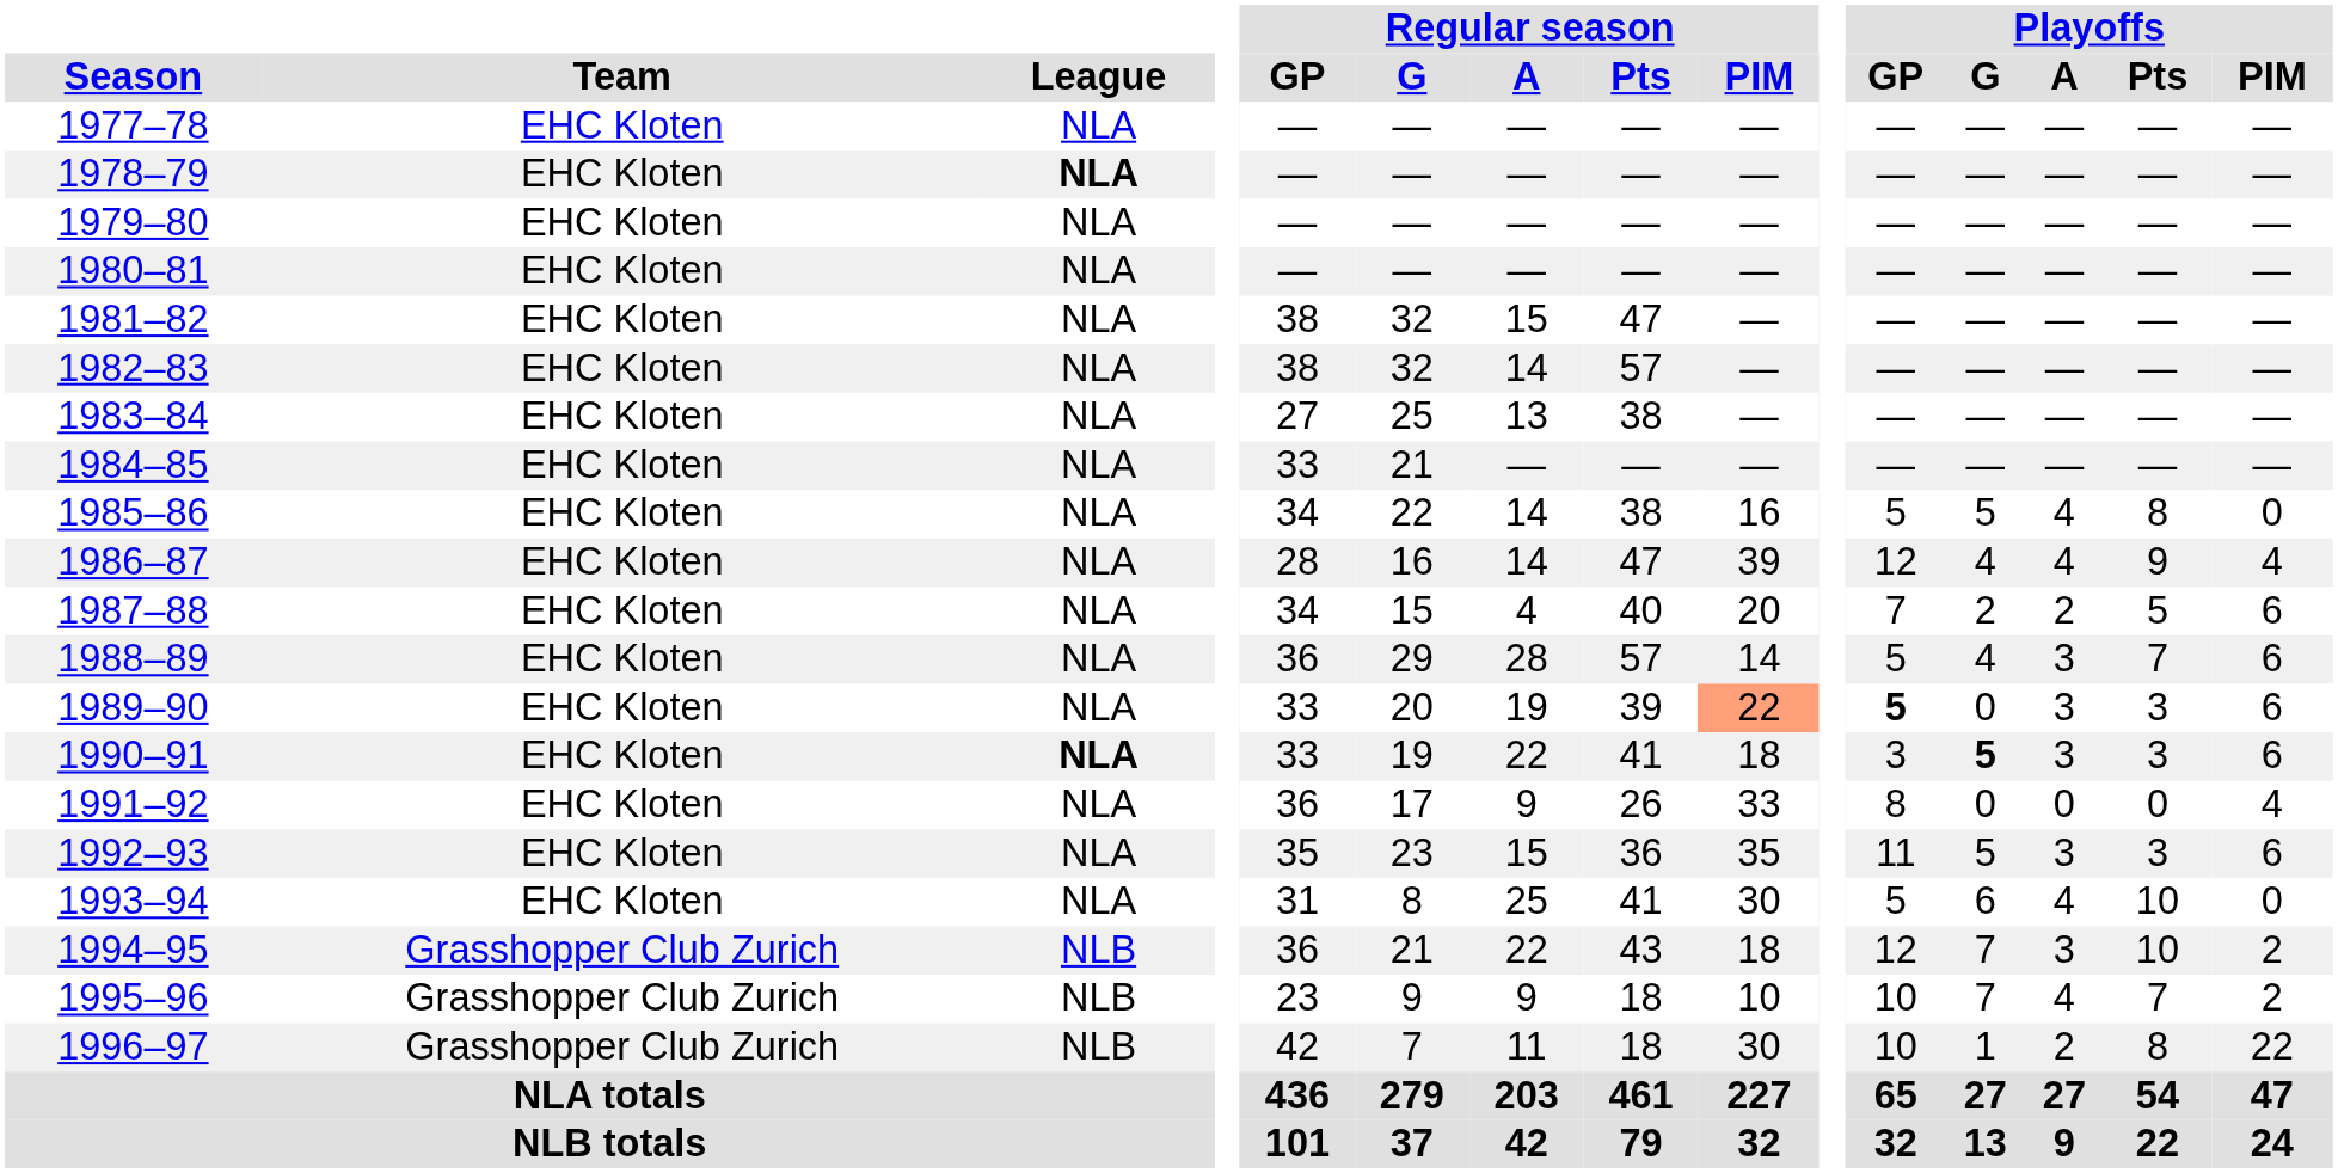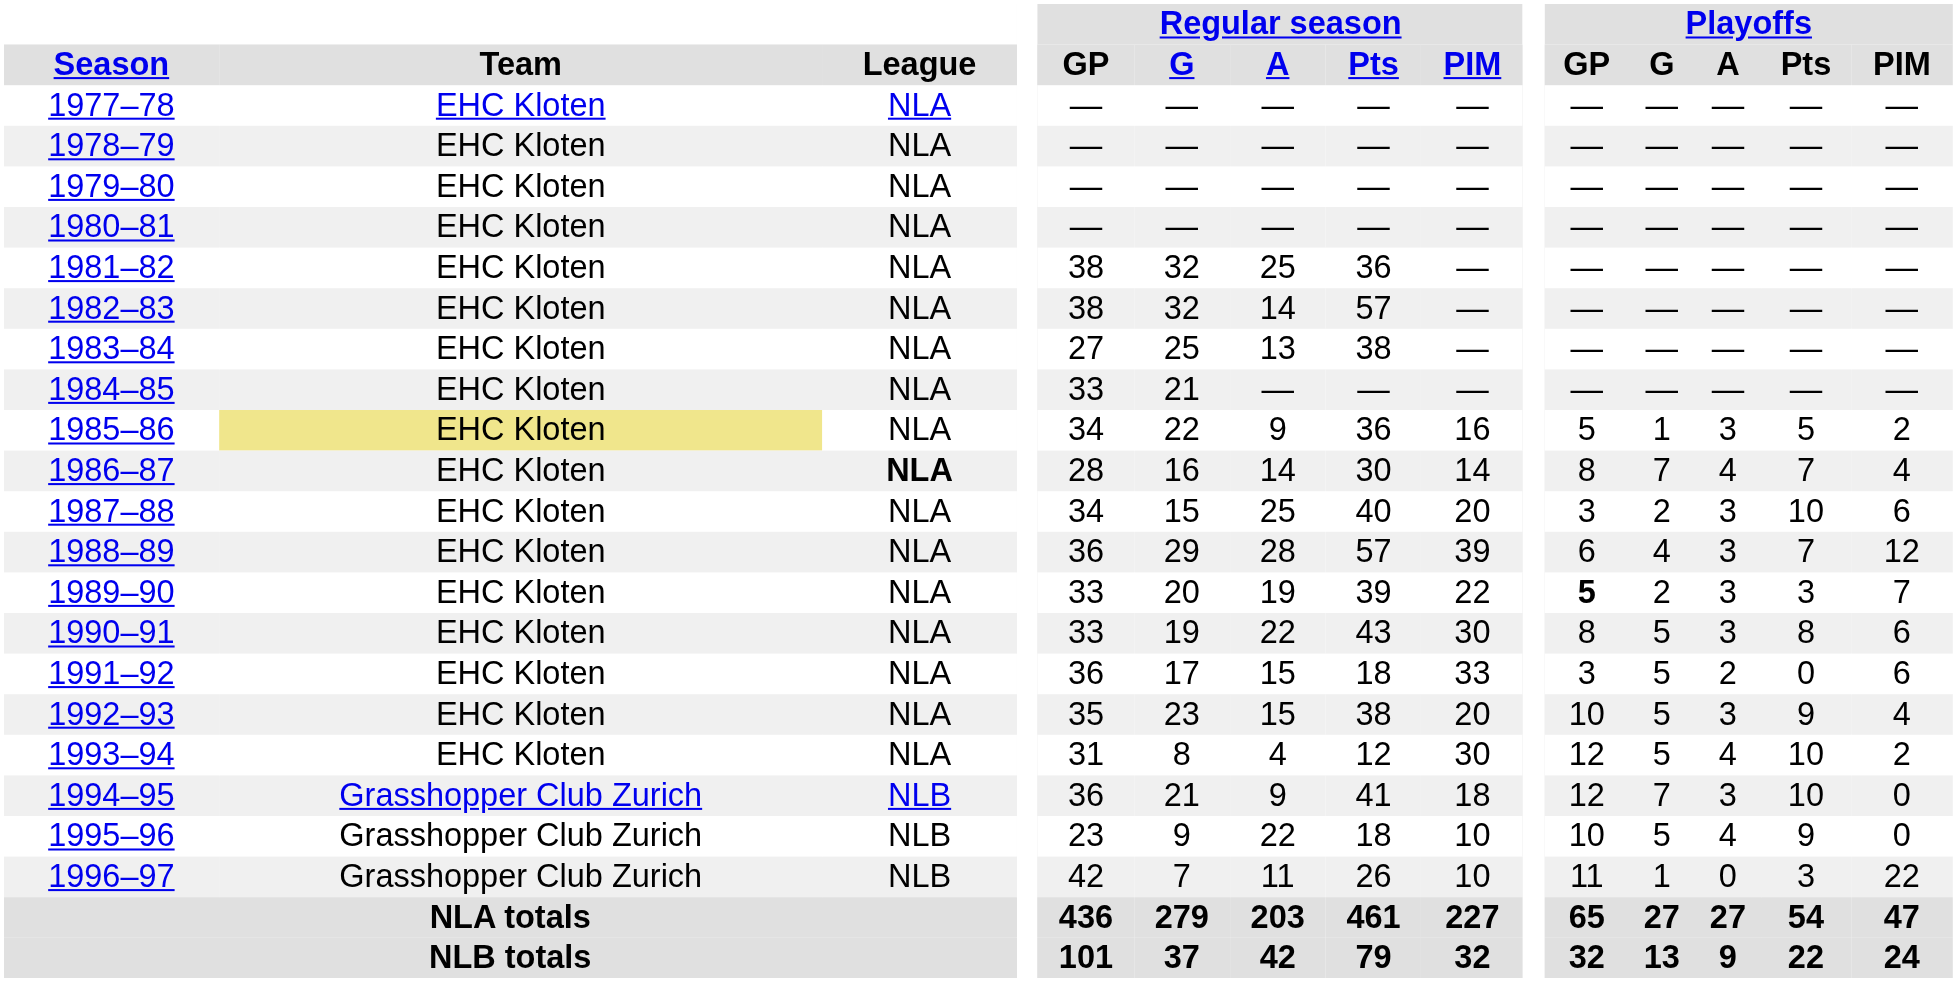1978–79 | League: bold -> normal
1981–82 | Regular season / A: 15 -> 25
1981–82 | Regular season / Pts: 47 -> 36
1985–86 | Team: no background -> khaki background
1985–86 | Regular season / A: 14 -> 9
1985–86 | Regular season / Pts: 38 -> 36
1985–86 | Playoffs / G: 5 -> 1
1985–86 | Playoffs / A: 4 -> 3
1985–86 | Playoffs / Pts: 8 -> 5
1985–86 | Playoffs / PIM: 0 -> 2
1986–87 | League: normal -> bold
1986–87 | Regular season / Pts: 47 -> 30
1986–87 | Regular season / PIM: 39 -> 14
1986–87 | Playoffs / GP: 12 -> 8
1986–87 | Playoffs / G: 4 -> 7
1986–87 | Playoffs / Pts: 9 -> 7
1987–88 | Regular season / A: 4 -> 25
1987–88 | Playoffs / GP: 7 -> 3
1987–88 | Playoffs / A: 2 -> 3
1987–88 | Playoffs / Pts: 5 -> 10
1988–89 | Regular season / PIM: 14 -> 39
1988–89 | Playoffs / GP: 5 -> 6
1988–89 | Playoffs / PIM: 6 -> 12
1989–90 | Regular season / PIM: lightsalmon background -> no background
1989–90 | Playoffs / G: 0 -> 2
1989–90 | Playoffs / PIM: 6 -> 7
1990–91 | League: bold -> normal
1990–91 | Regular season / Pts: 41 -> 43
1990–91 | Regular season / PIM: 18 -> 30
1990–91 | Playoffs / GP: 3 -> 8
1990–91 | Playoffs / G: bold -> normal
1990–91 | Playoffs / Pts: 3 -> 8
1991–92 | Regular season / A: 9 -> 15
1991–92 | Regular season / Pts: 26 -> 18
1991–92 | Playoffs / GP: 8 -> 3
1991–92 | Playoffs / G: 0 -> 5
1991–92 | Playoffs / A: 0 -> 2
1991–92 | Playoffs / PIM: 4 -> 6
1992–93 | Regular season / Pts: 36 -> 38
1992–93 | Regular season / PIM: 35 -> 20
1992–93 | Playoffs / GP: 11 -> 10
1992–93 | Playoffs / Pts: 3 -> 9
1992–93 | Playoffs / PIM: 6 -> 4
1993–94 | Regular season / A: 25 -> 4
1993–94 | Regular season / Pts: 41 -> 12
1993–94 | Playoffs / GP: 5 -> 12
1993–94 | Playoffs / G: 6 -> 5
1993–94 | Playoffs / PIM: 0 -> 2
1994–95 | Regular season / A: 22 -> 9
1994–95 | Regular season / Pts: 43 -> 41
1994–95 | Playoffs / PIM: 2 -> 0
1995–96 | Regular season / A: 9 -> 22
1995–96 | Playoffs / G: 7 -> 5
1995–96 | Playoffs / Pts: 7 -> 9
1995–96 | Playoffs / PIM: 2 -> 0
1996–97 | Regular season / Pts: 18 -> 26
1996–97 | Regular season / PIM: 30 -> 10
1996–97 | Playoffs / GP: 10 -> 11
1996–97 | Playoffs / A: 2 -> 0
1996–97 | Playoffs / Pts: 8 -> 3
